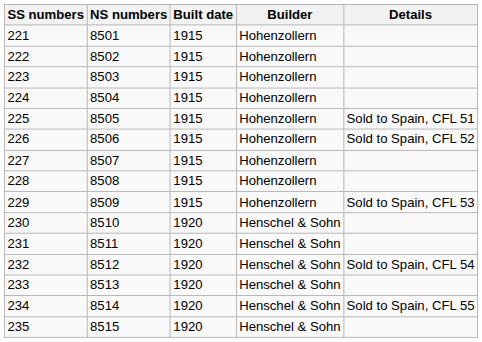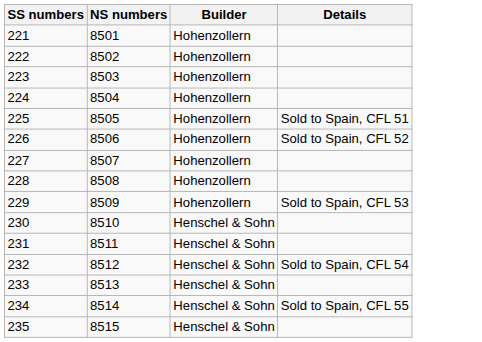- column: Built date | 1915 | 1915 | 1915 | 1915 | 1915 | 1915 | 1915 | 1915 | 1915 | 1920 | 1920 | 1920 | 1920 | 1920 | 1920
